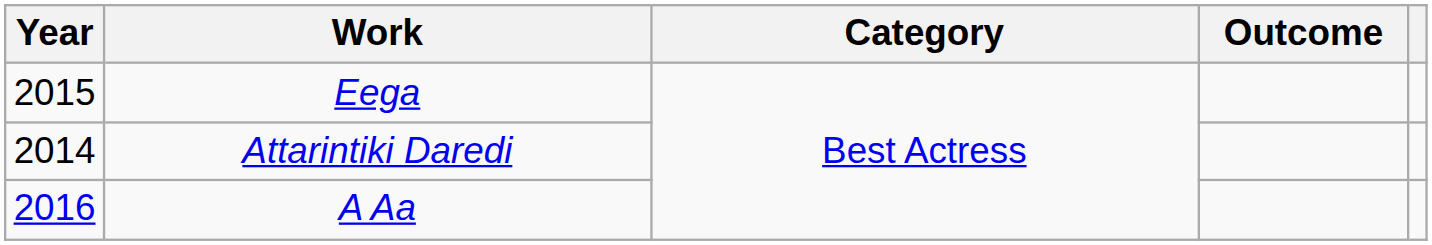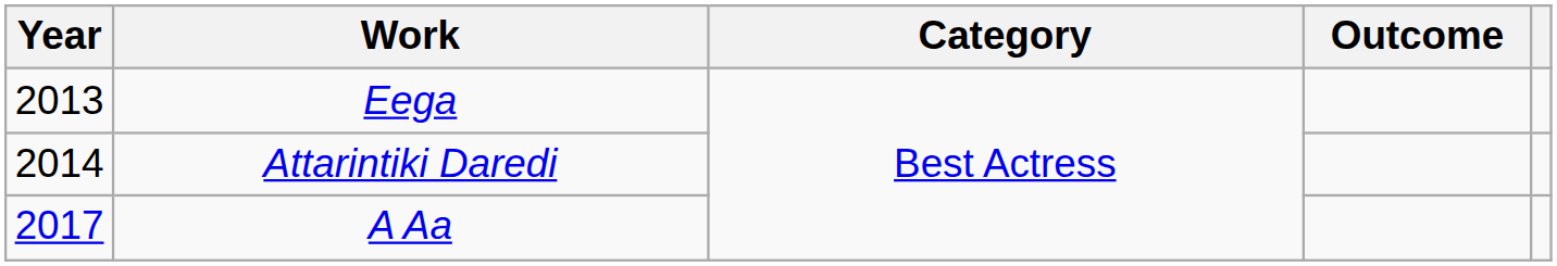Eega | Year: 2015 -> 2013
A Aa | Year: 2016 -> 2017
